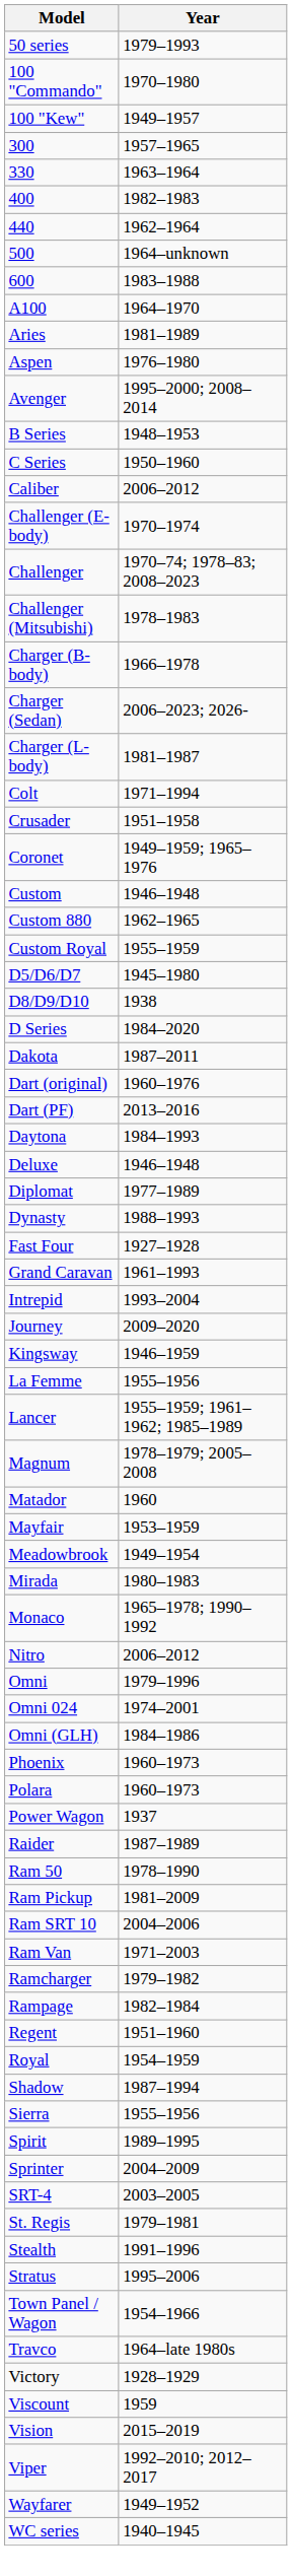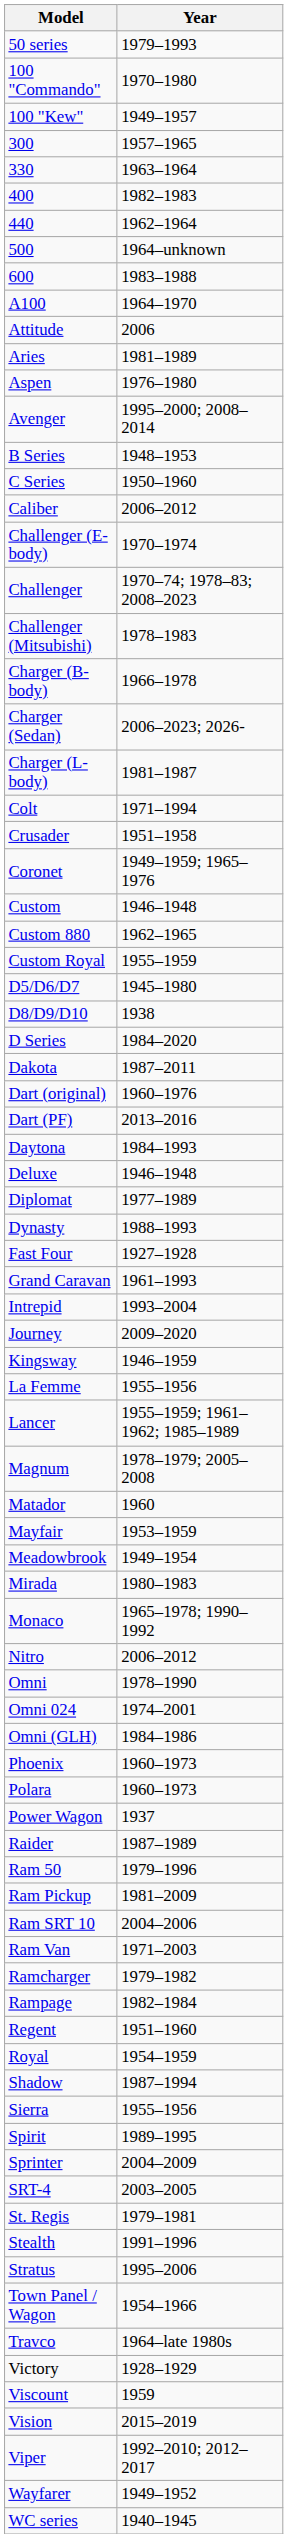+ row: Attitude | 2006
Omni | Year: 1979–1996 -> 1978–1990
Ram 50 | Year: 1978–1990 -> 1979–1996
